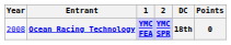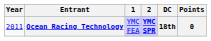Ocean Racing Technology | Year: 2008 -> 2011
Ocean Racing Technology | 1: bold -> normal
